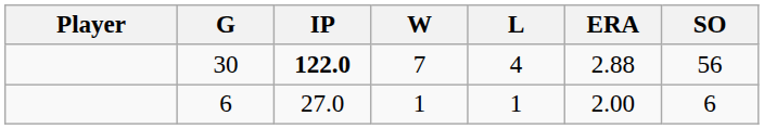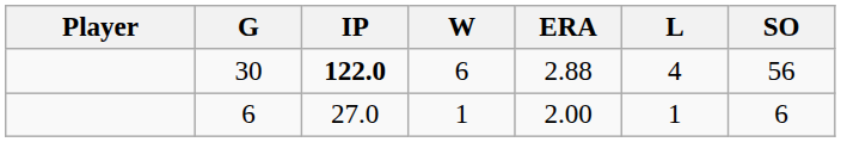columns swapped: L <-> ERA
30 | W: 7 -> 6
